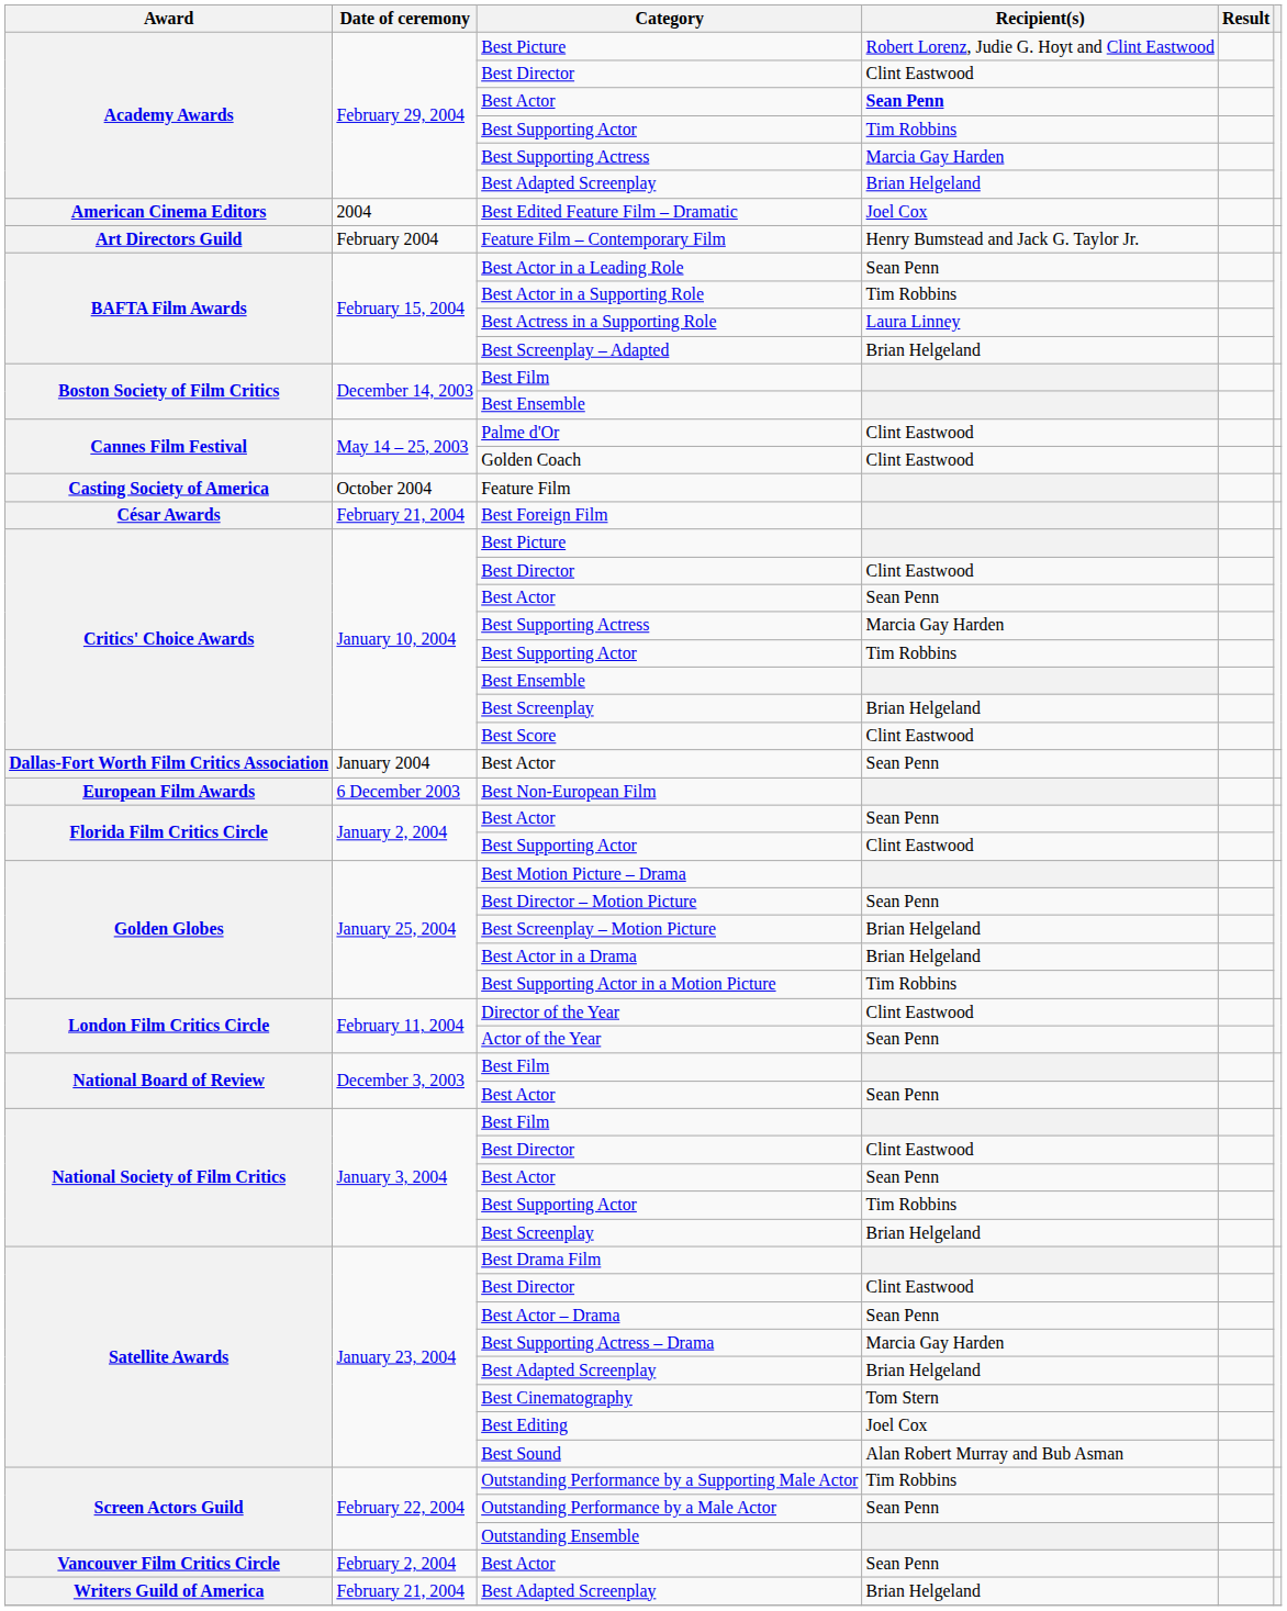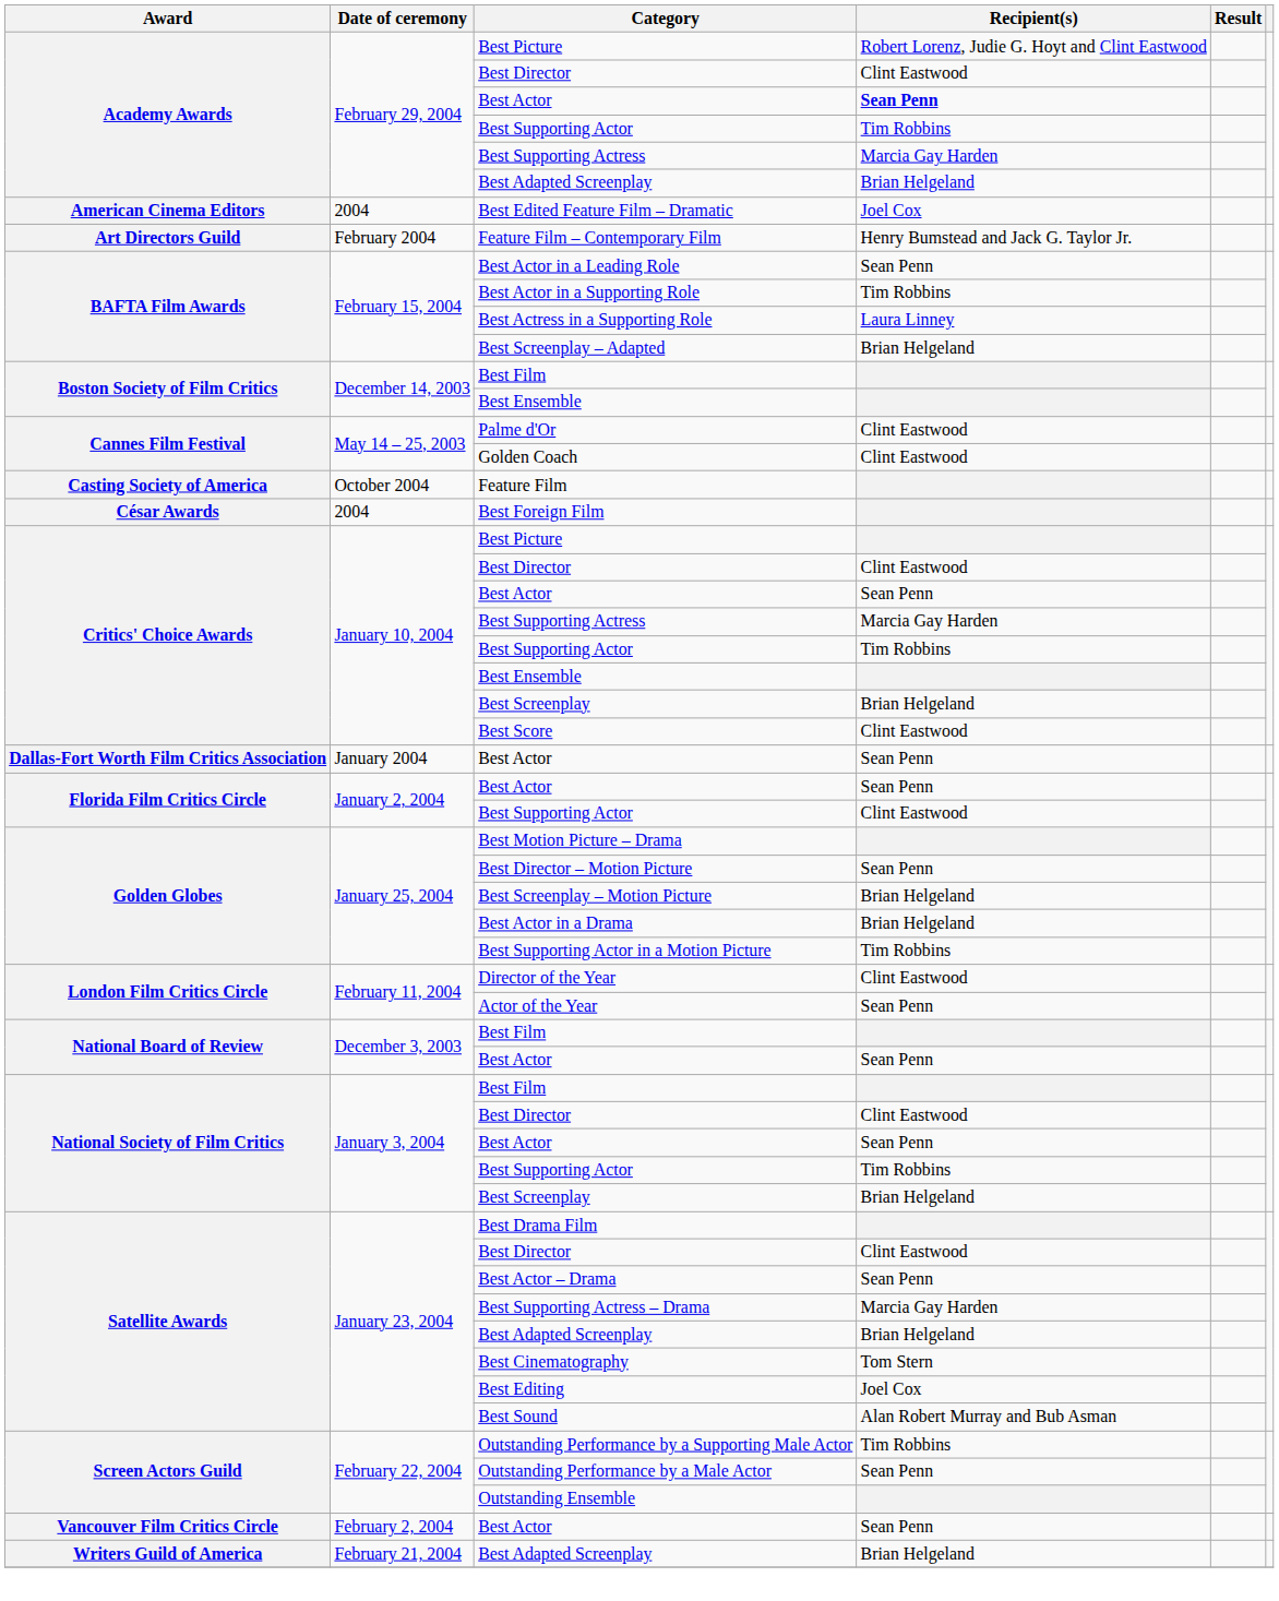Best Foreign Film | Date of ceremony: February 21, 2004 -> 2004
- row: European Film Awards | 6 December 2003 | Best Non-European Film
